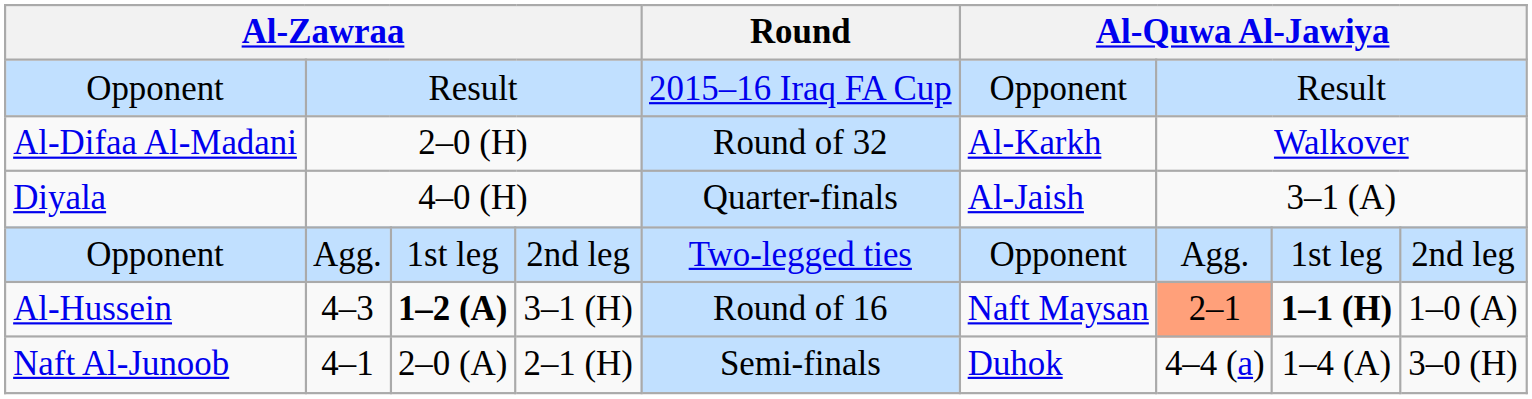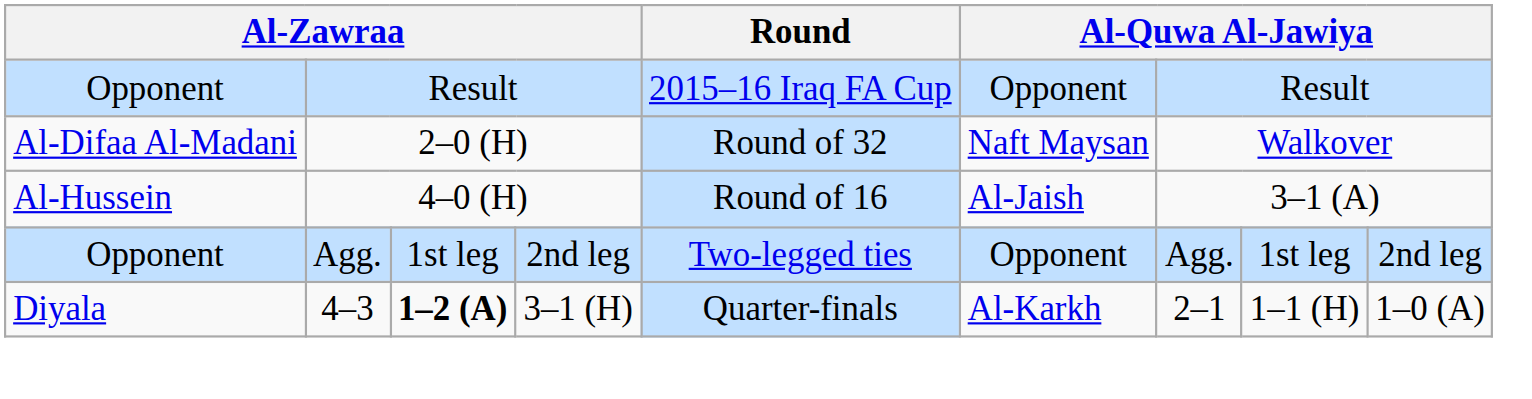2–0 (H) | column 6: Al-Karkh -> Naft Maysan
4–0 (H) | column 1: Diyala -> Al-Hussein
4–0 (H) | Round: Quarter-finals -> Round of 16
4–3 | column 1: Al-Hussein -> Diyala
4–3 | Round: Round of 16 -> Quarter-finals
4–3 | column 6: Naft Maysan -> Al-Karkh
4–3 | column 7: lightsalmon background -> no background
4–3 | column 8: bold -> normal
- row: Naft Al-Junoob | 4–1 | 2–0 (A) | 2–1 (H) | Semi-finals | Duhok | 4–4 (a) | 1–4 (A) | 3–0 (H)
